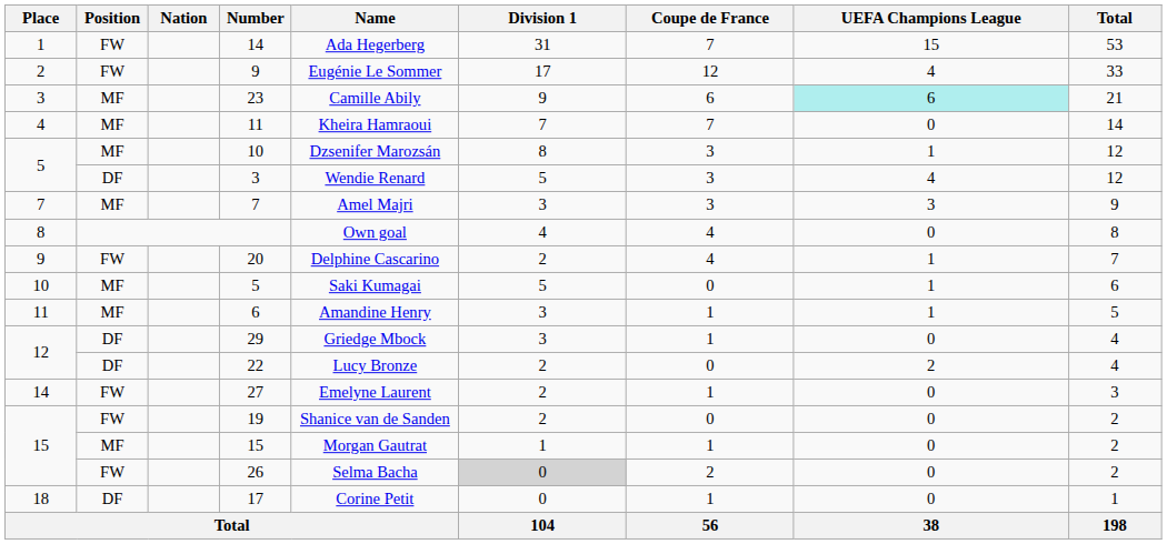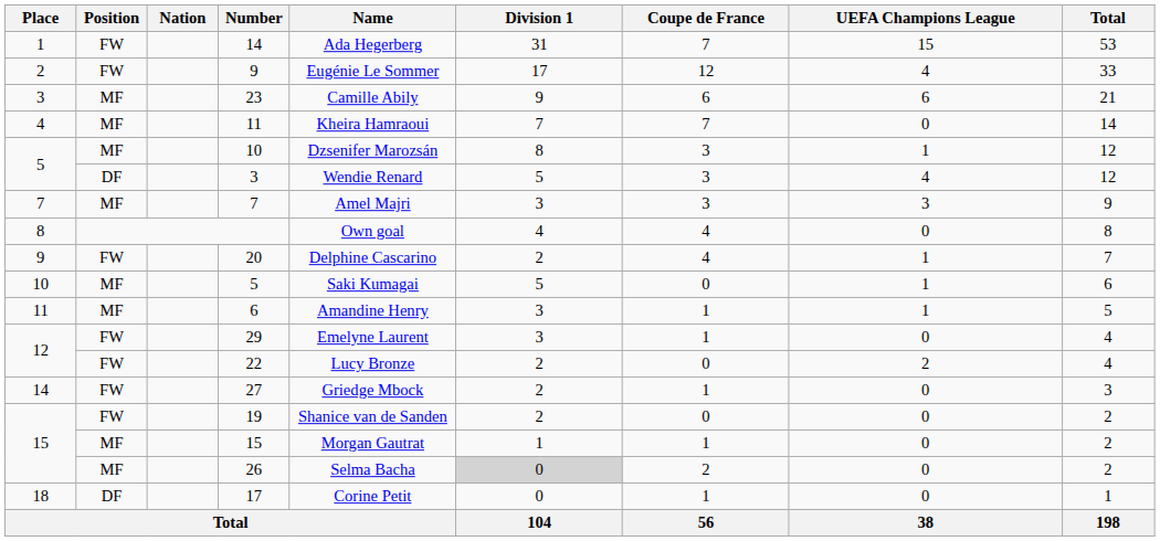23 | UEFA Champions League: paleturquoise background -> no background
29 | Position: DF -> FW
29 | Name: Griedge Mbock -> Emelyne Laurent
22 | Position: DF -> FW
27 | Name: Emelyne Laurent -> Griedge Mbock
26 | Position: FW -> MF
